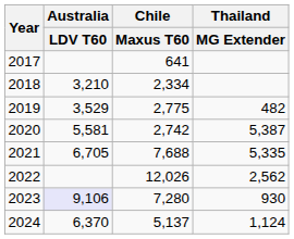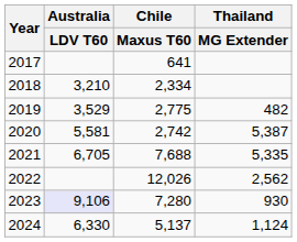2024 | Australia / LDV T60: 6,370 -> 6,330
